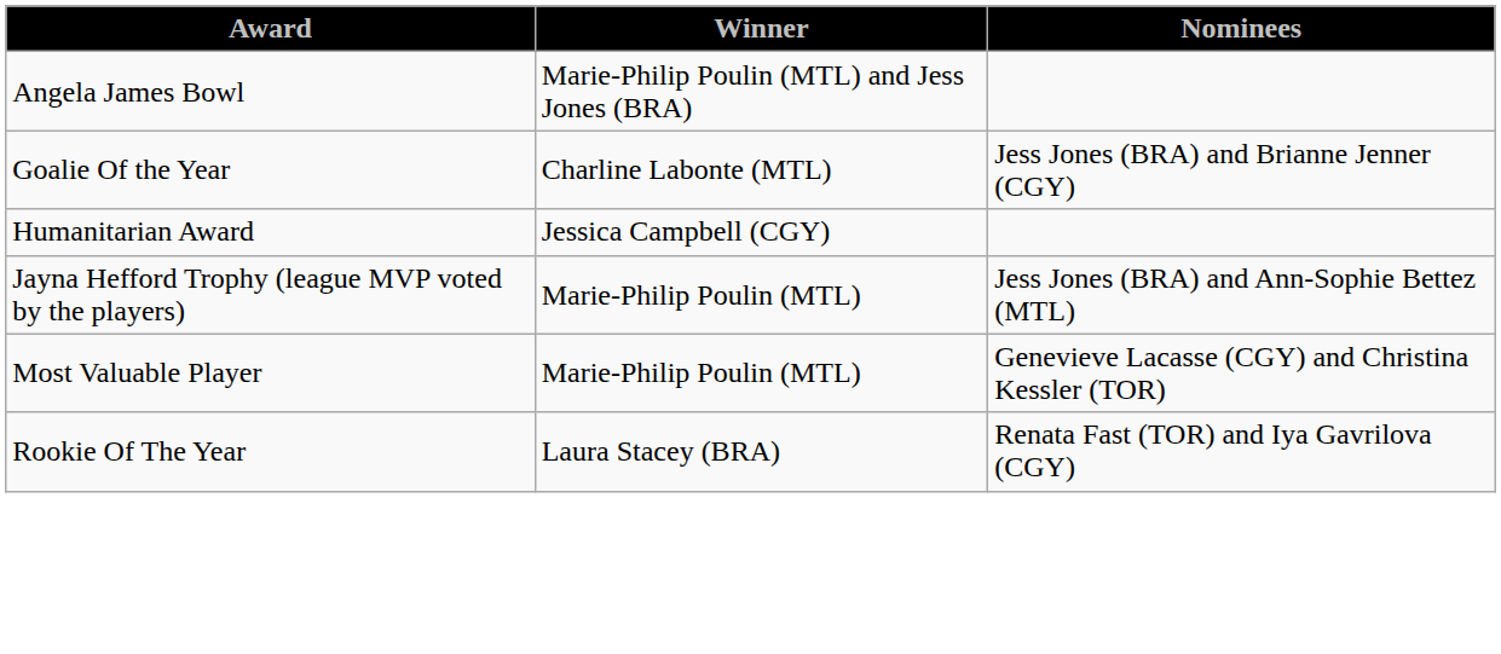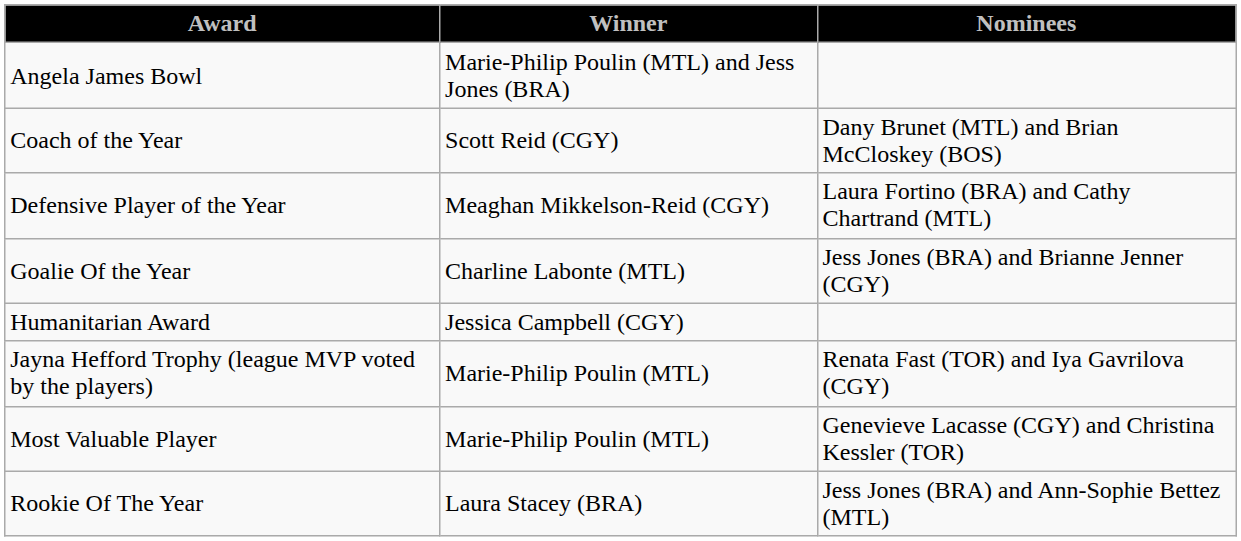+ row: Coach of the Year | Scott Reid (CGY) | Dany Brunet (MTL) and Brian McCloskey (BOS)
+ row: Defensive Player of the Year | Meaghan Mikkelson-Reid (CGY) | Laura Fortino (BRA) and Cathy Chartrand (MTL)
Jayna Hefford Trophy (league MVP voted by the players) | Nominees: Jess Jones (BRA) and Ann-Sophie Bettez (MTL) -> Renata Fast (TOR) and Iya Gavrilova (CGY)
Rookie Of The Year | Nominees: Renata Fast (TOR) and Iya Gavrilova (CGY) -> Jess Jones (BRA) and Ann-Sophie Bettez (MTL)
